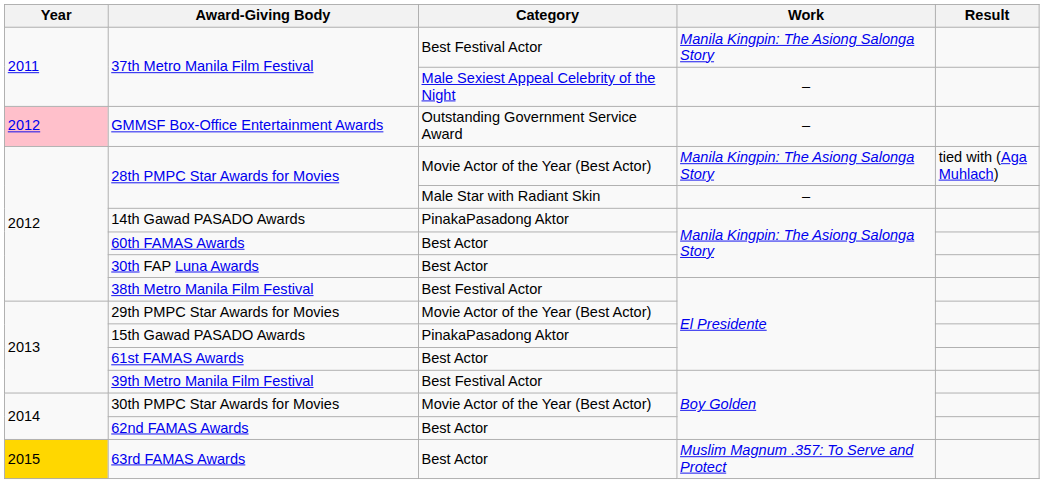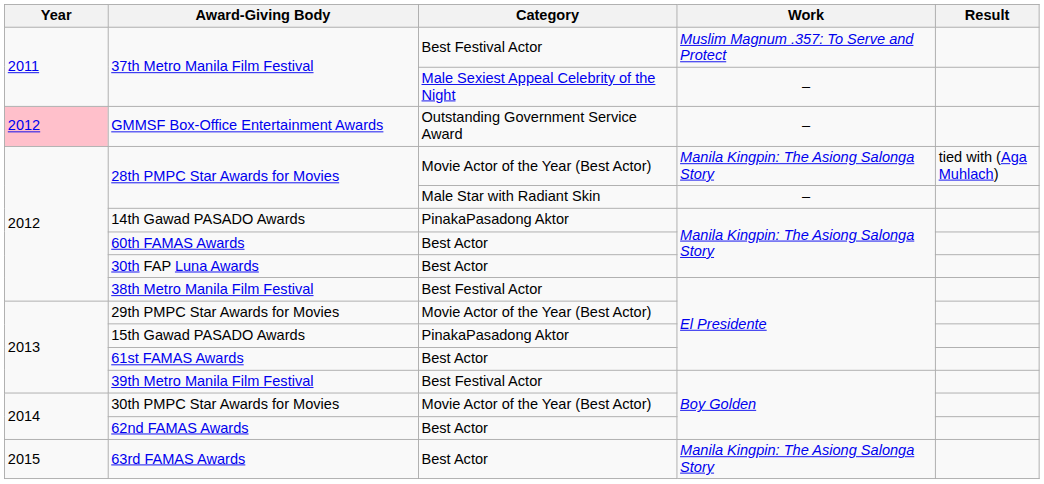37th Metro Manila Film Festival / Best Festival Actor | Work: Manila Kingpin: The Asiong Salonga Story -> Muslim Magnum .357: To Serve and Protect
63rd FAMAS Awards | Year: gold background -> no background
63rd FAMAS Awards | Work: Muslim Magnum .357: To Serve and Protect -> Manila Kingpin: The Asiong Salonga Story
